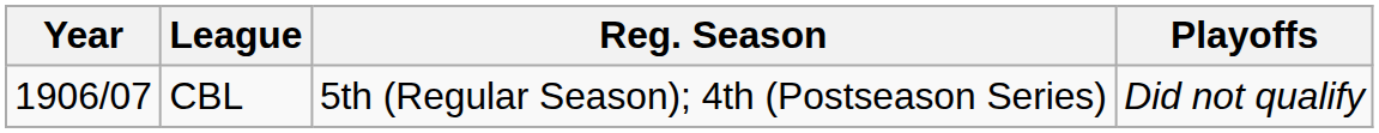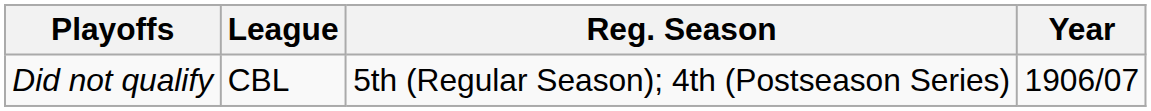columns swapped: Year <-> Playoffs
